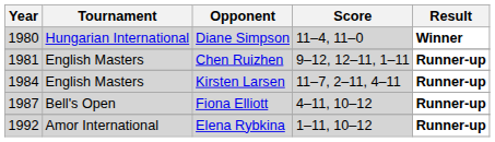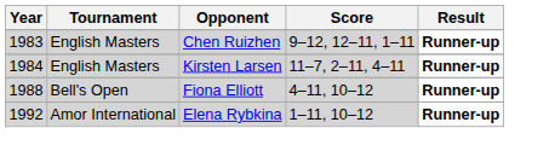- row: 1980 | Hungarian International | Diane Simpson | 11–4, 11–0 | Winner
Chen Ruizhen | Year: 1981 -> 1983
Fiona Elliott | Year: 1987 -> 1988
